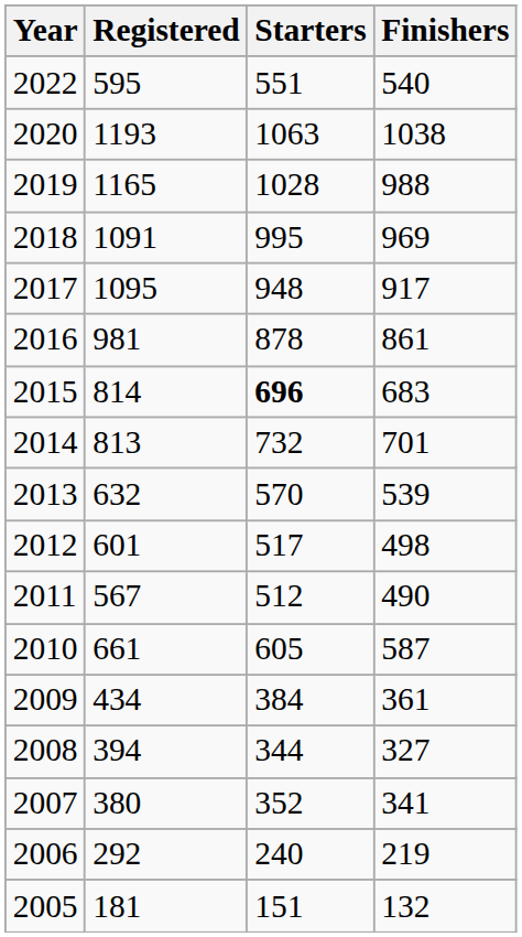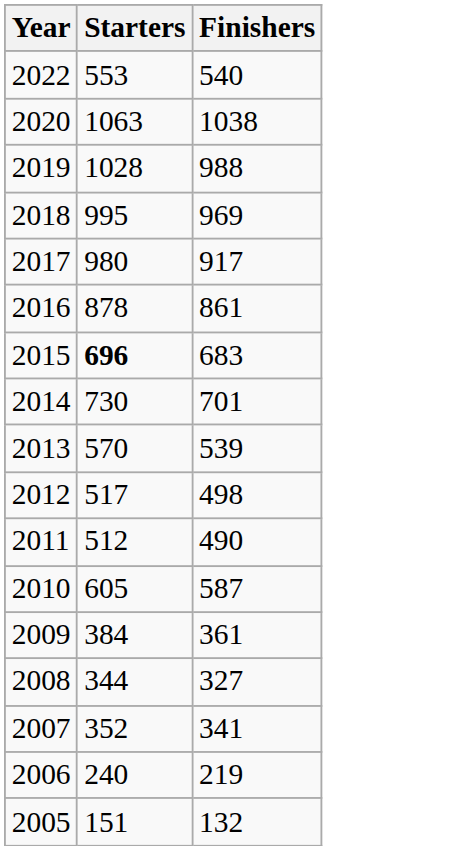- column: Registered | 595 | 1193 | 1165 | 1091 | 1095 | 981 | 814 | 813 | 632 | 601 | 567 | 661 | 434 | 394 | 380 | 292 | 181
2022 | Starters: 551 -> 553
2017 | Starters: 948 -> 980
2014 | Starters: 732 -> 730
